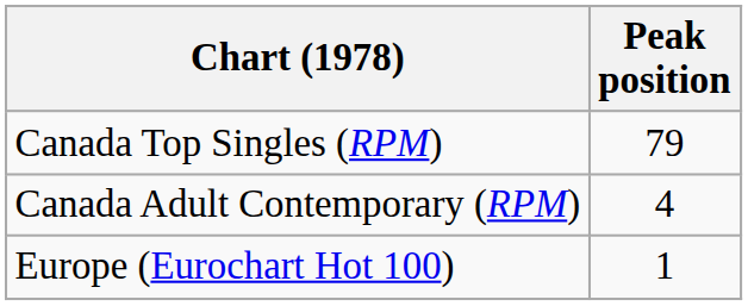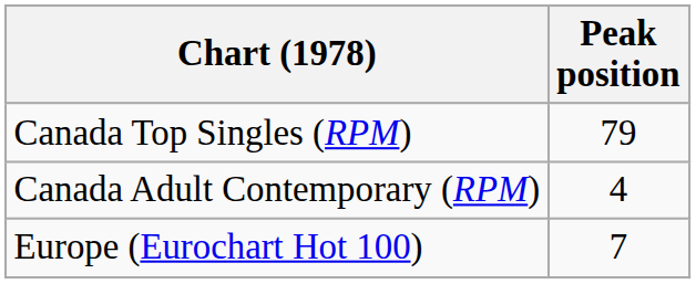Europe (Eurochart Hot 100) | Peak position: 1 -> 7
